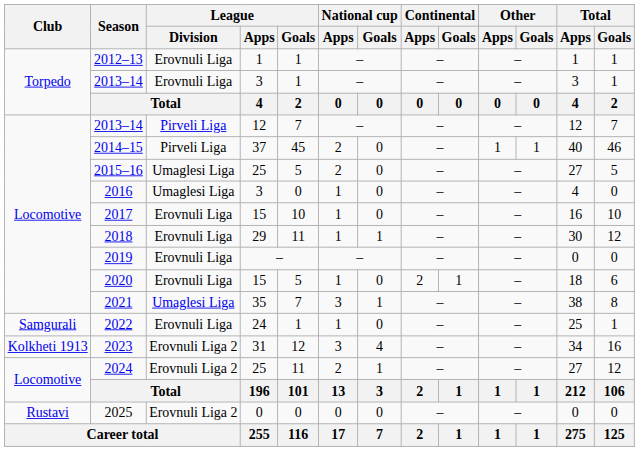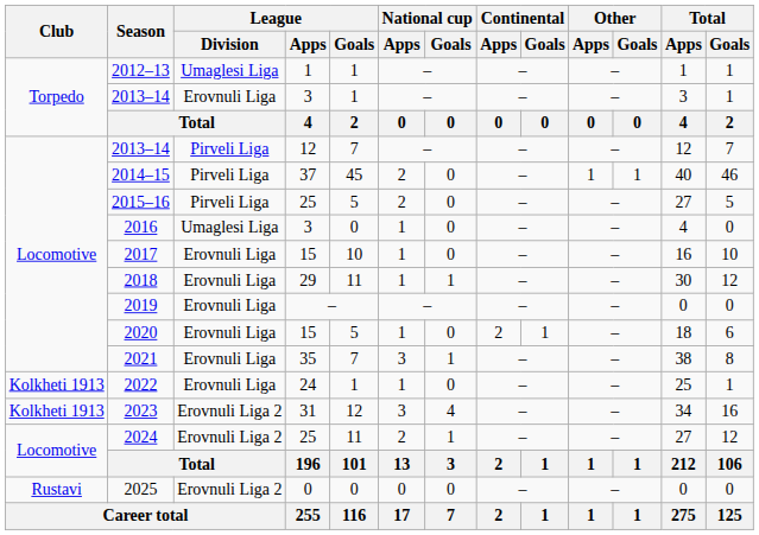2012–13 | League / Division: Erovnuli Liga -> Umaglesi Liga
2015–16 | League / Division: Umaglesi Liga -> Pirveli Liga
2021 | League / Division: Umaglesi Liga -> Erovnuli Liga
2022 | Club: Samgurali -> Kolkheti 1913
